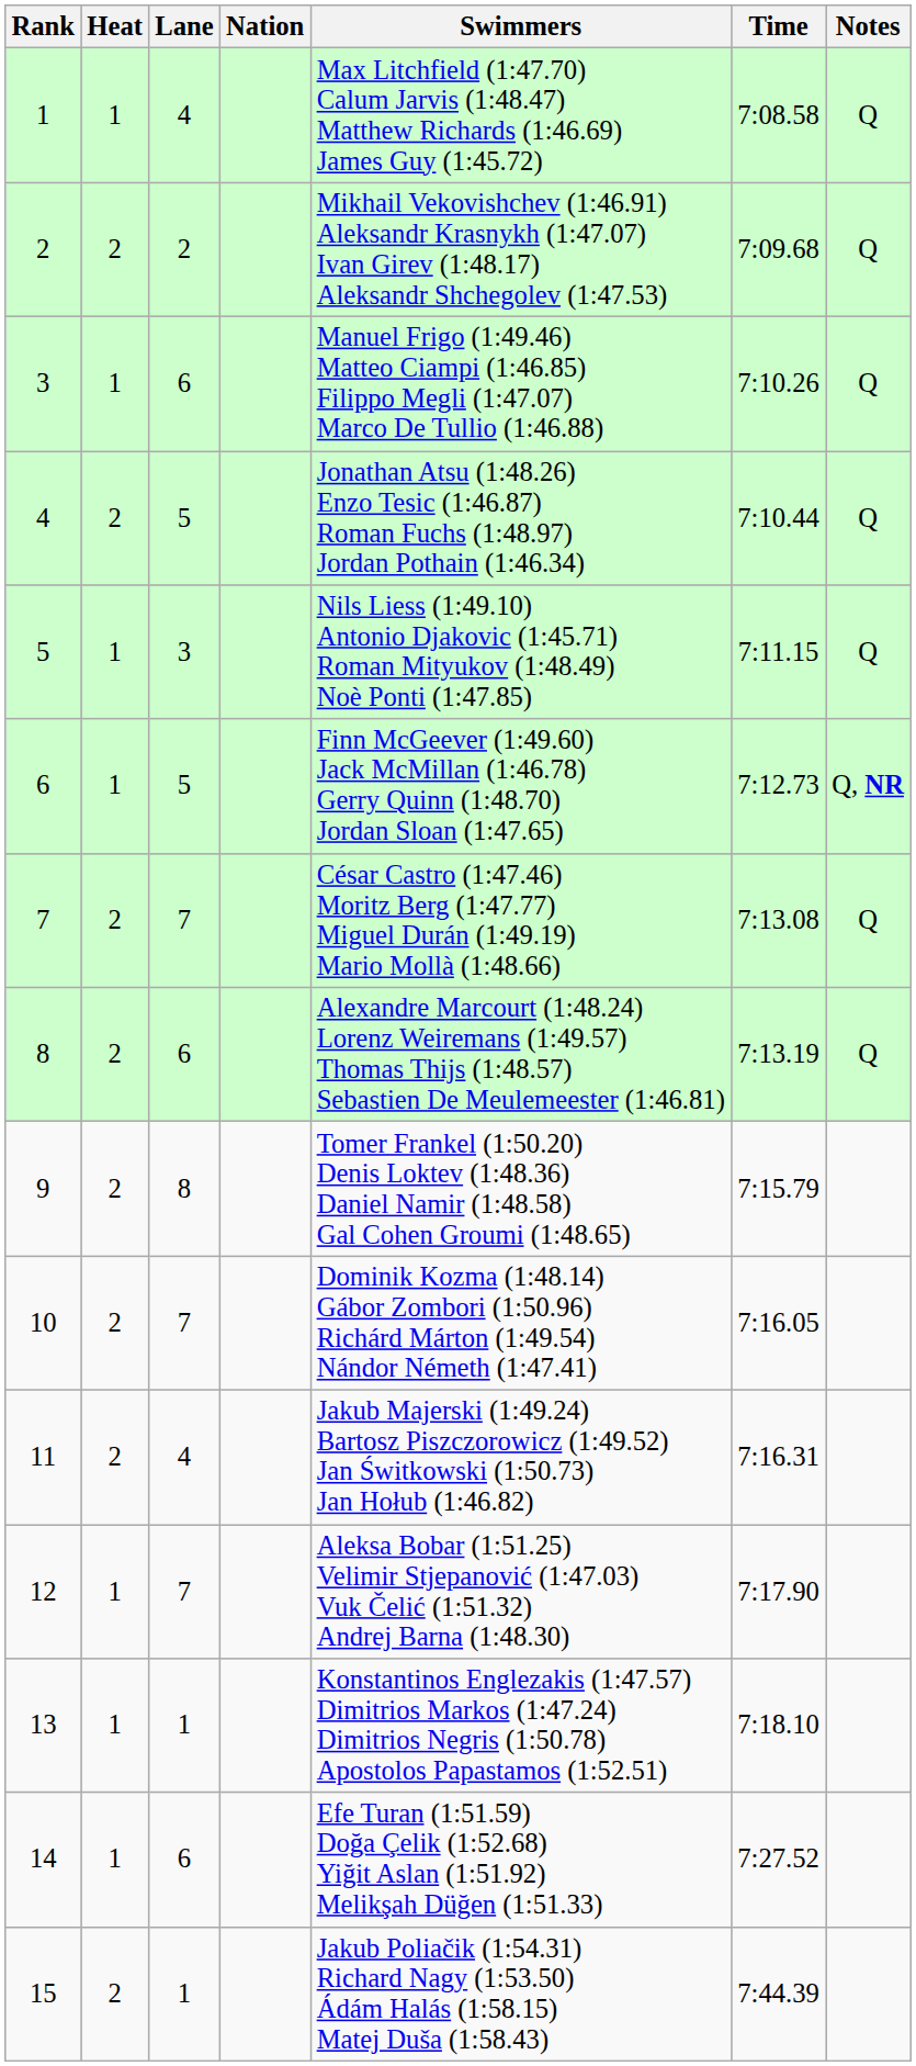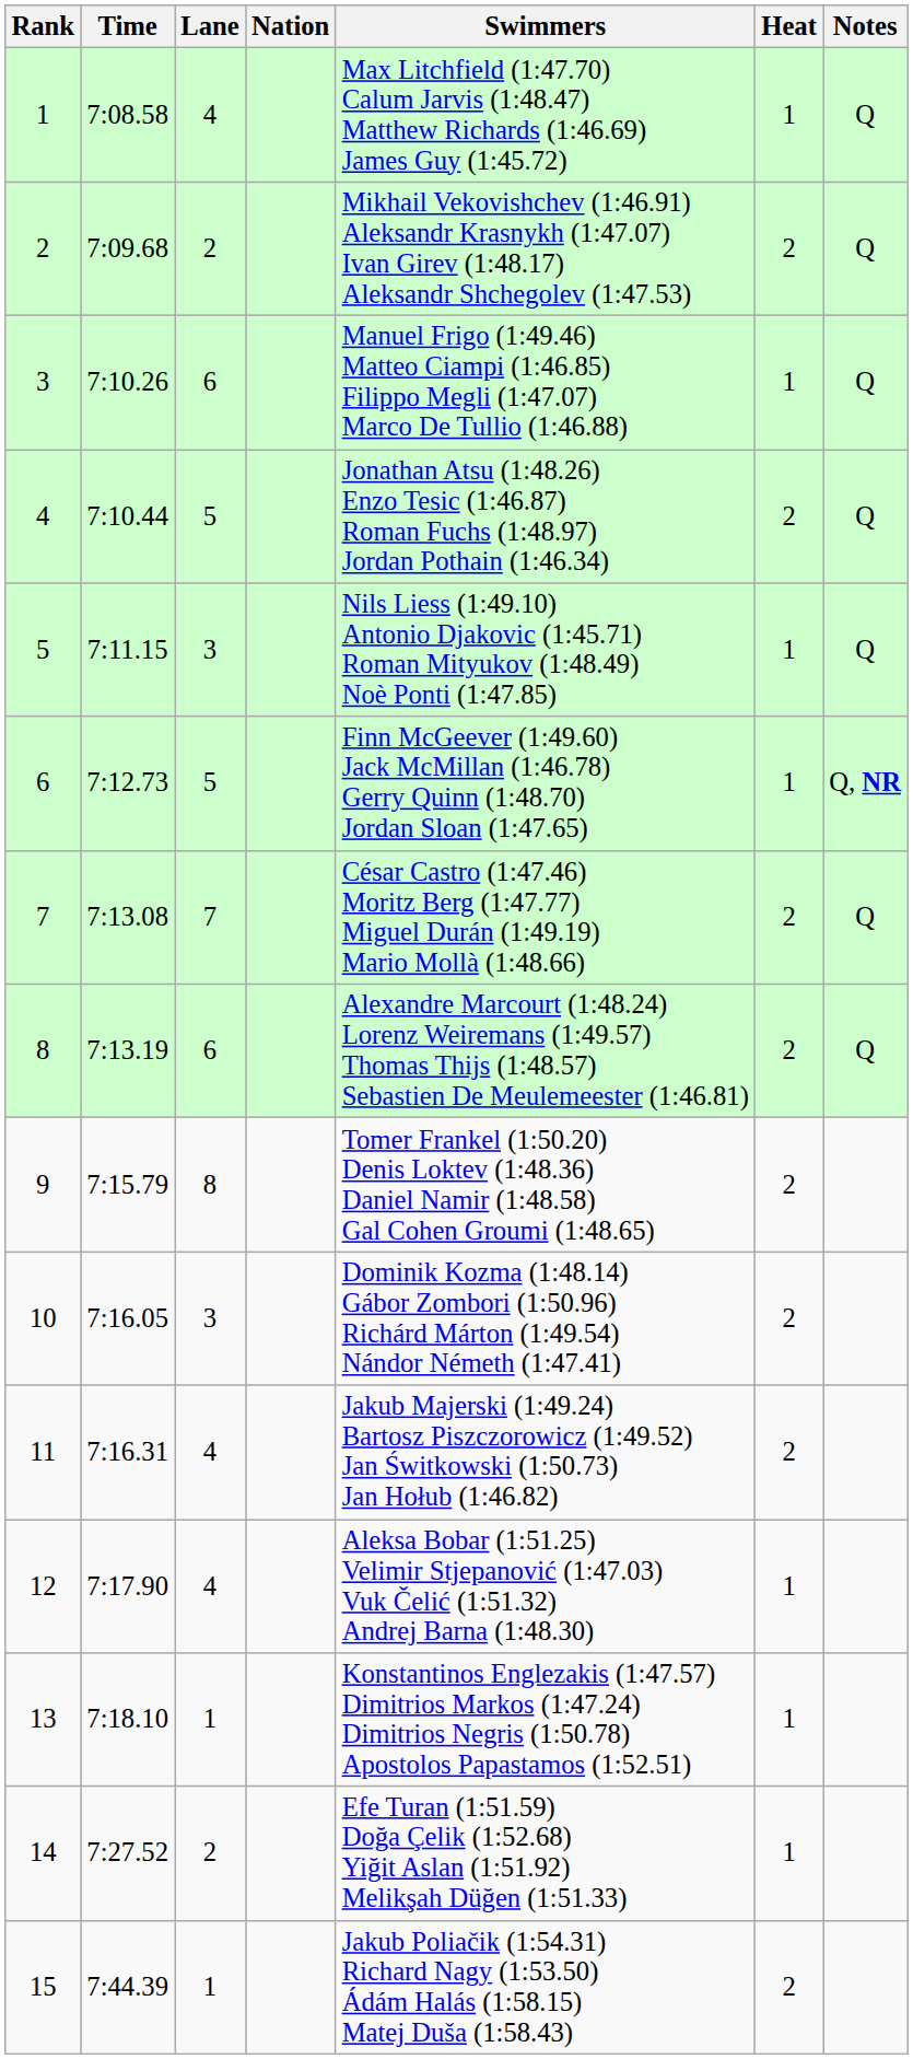columns swapped: Heat <-> Time
10 | Lane: 7 -> 3
12 | Lane: 7 -> 4
14 | Lane: 6 -> 2
